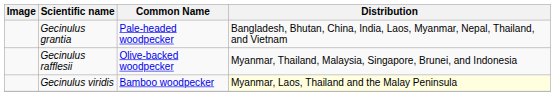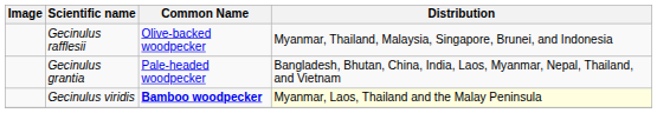rows swapped: Gecinulus rafflesii <-> Gecinulus grantia
Gecinulus viridis | Common Name: normal -> bold
